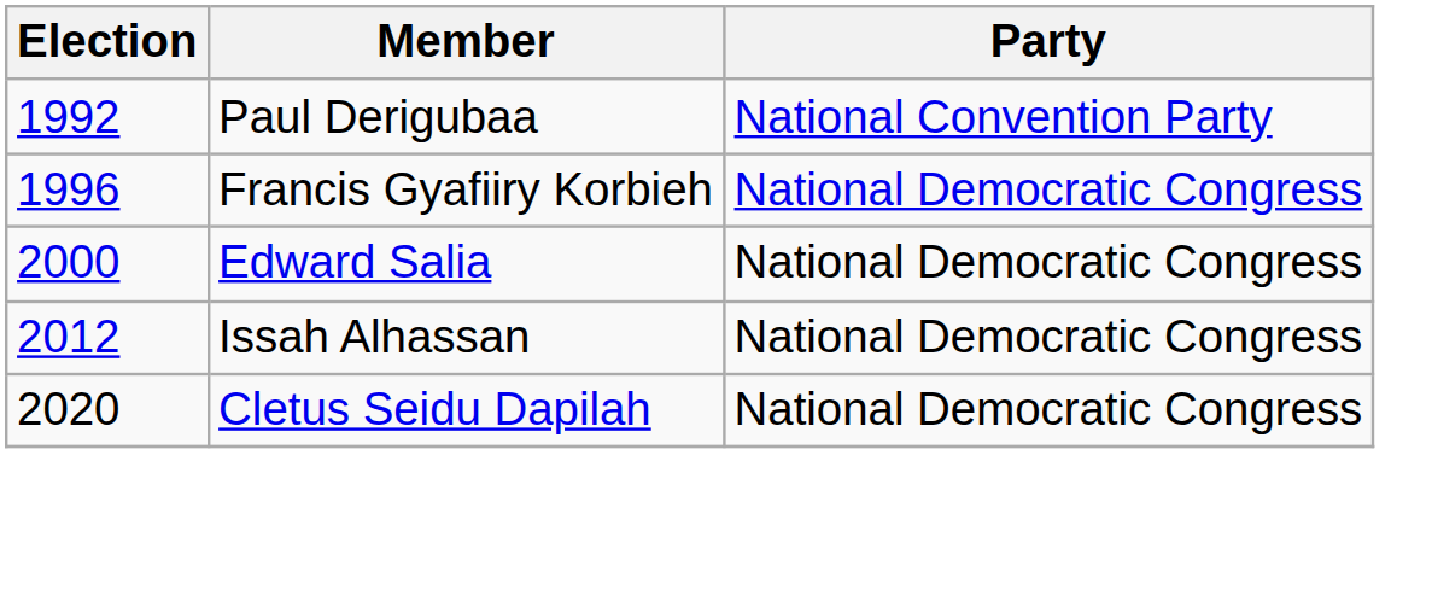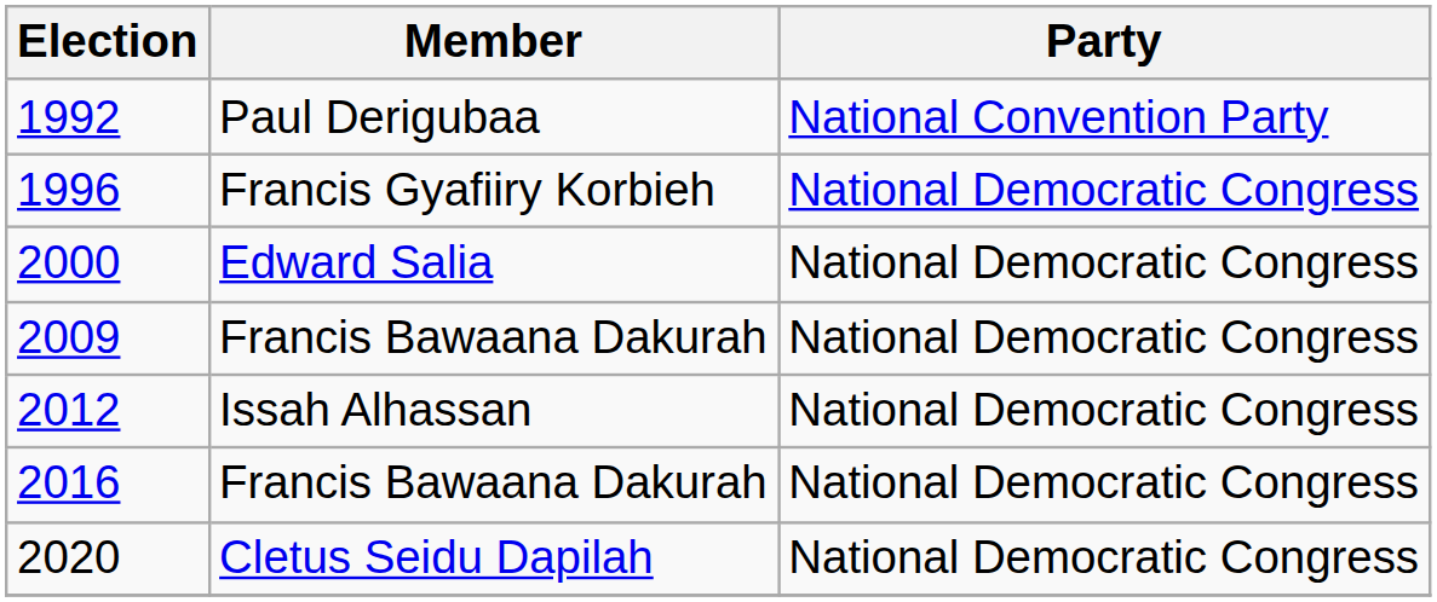+ row: 2009 | Francis Bawaana Dakurah | National Democratic Congress
+ row: 2016 | Francis Bawaana Dakurah | National Democratic Congress
